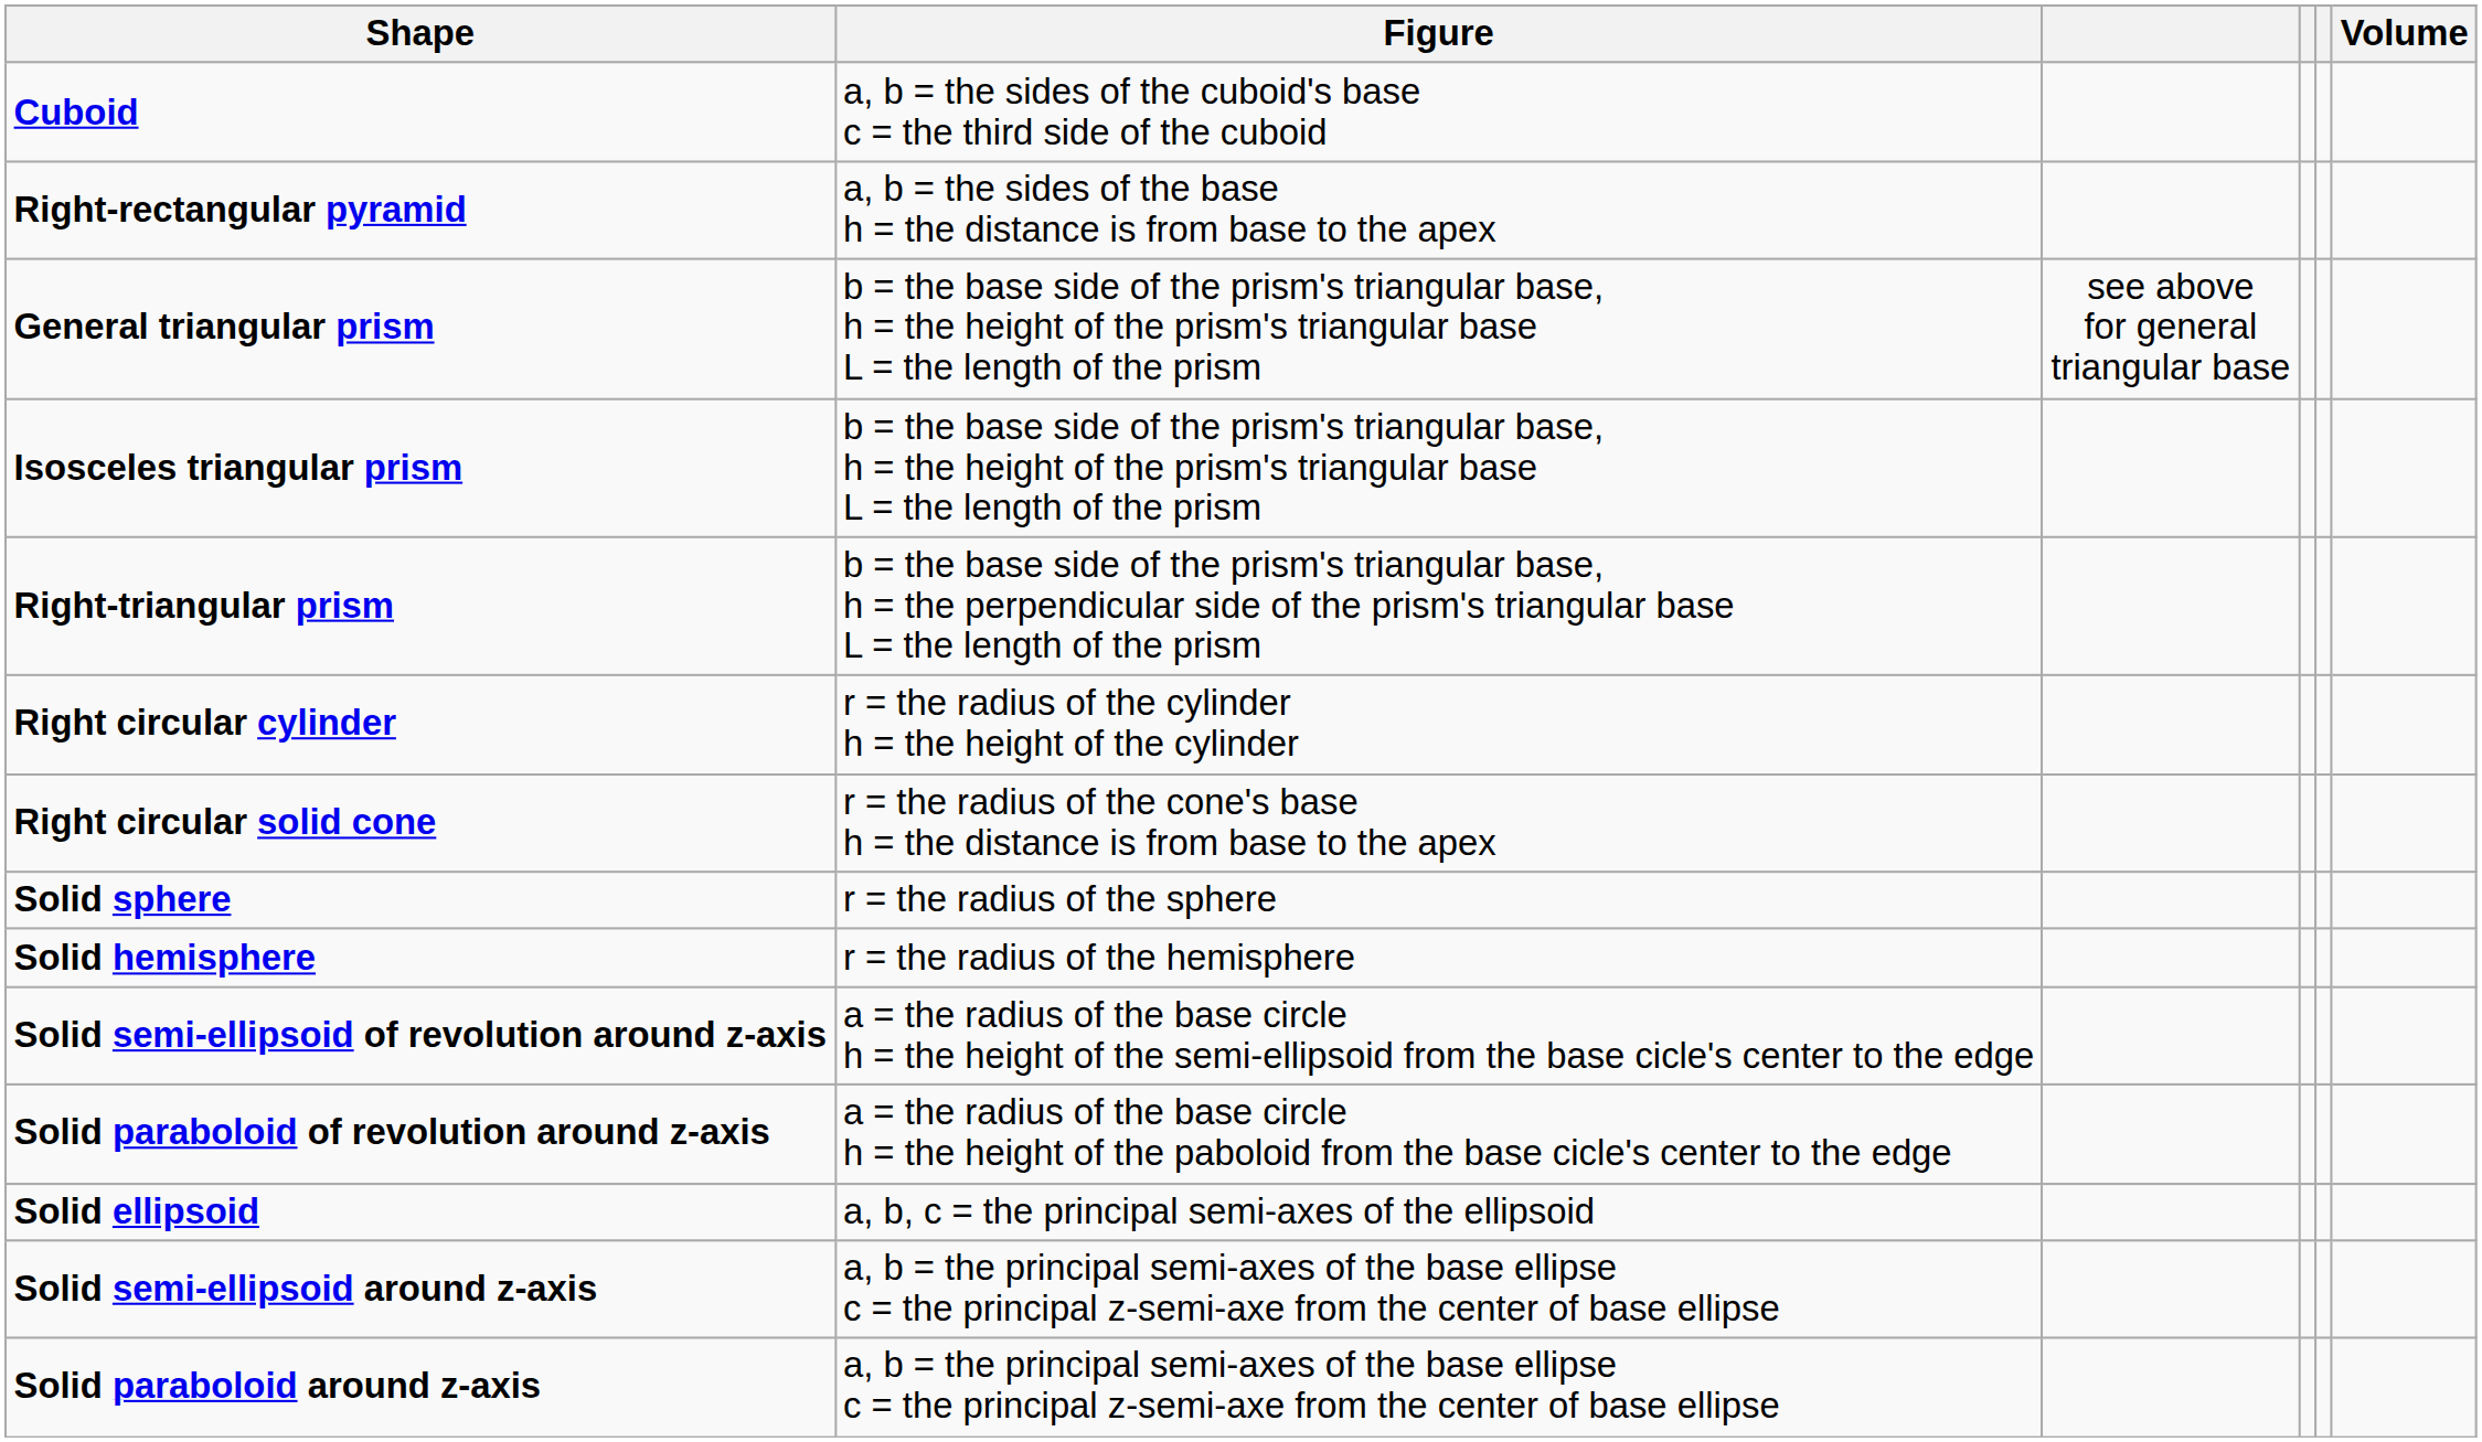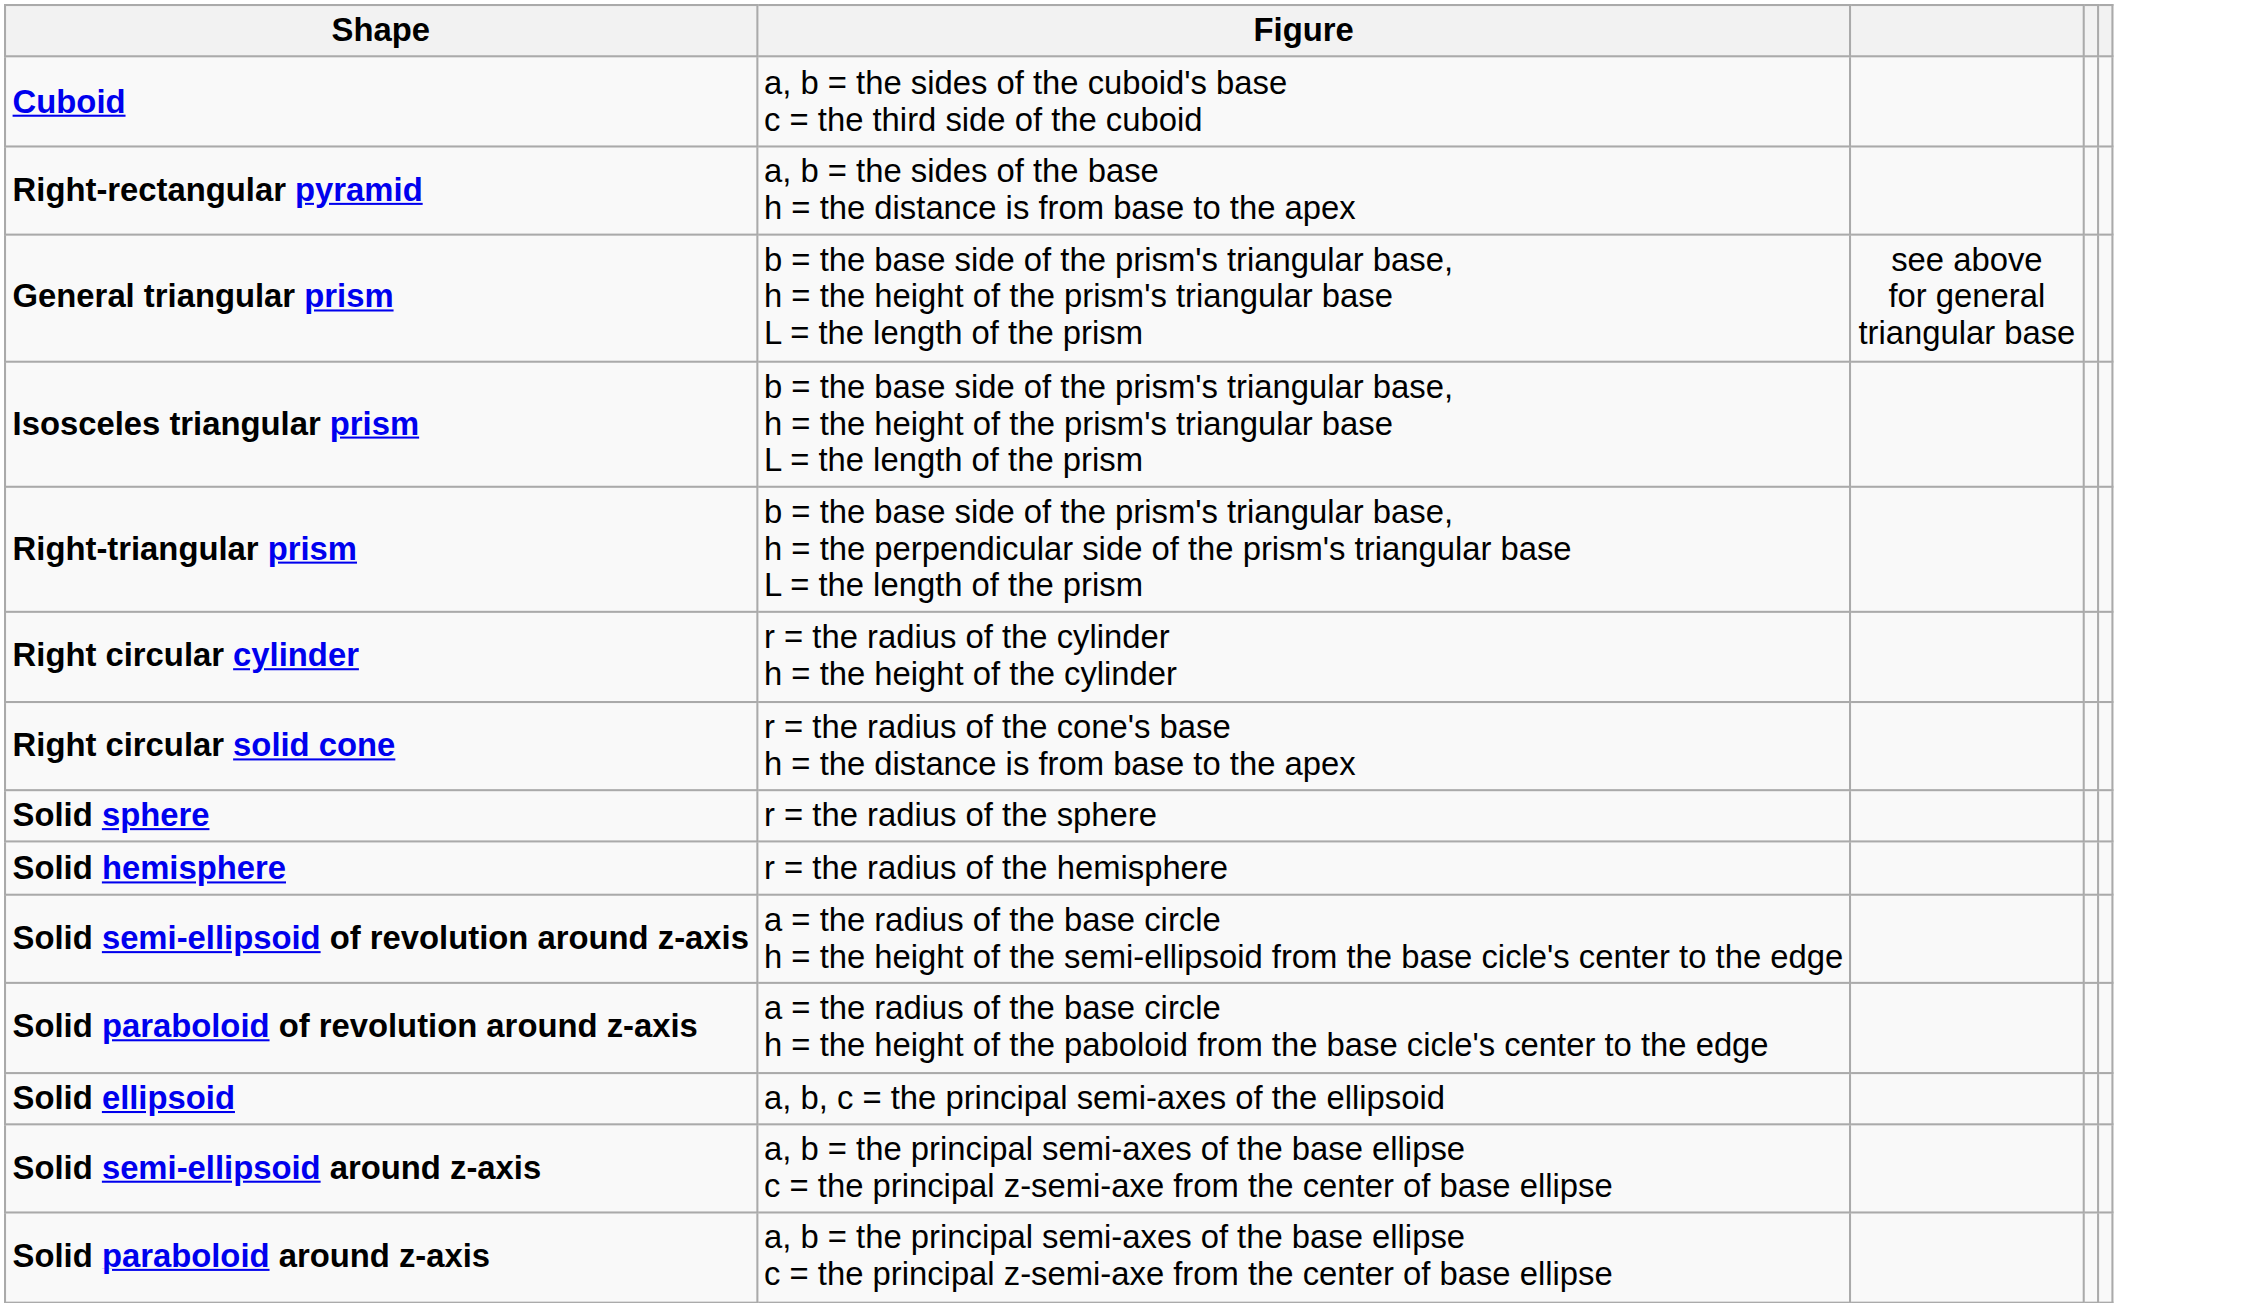- column: Volume
